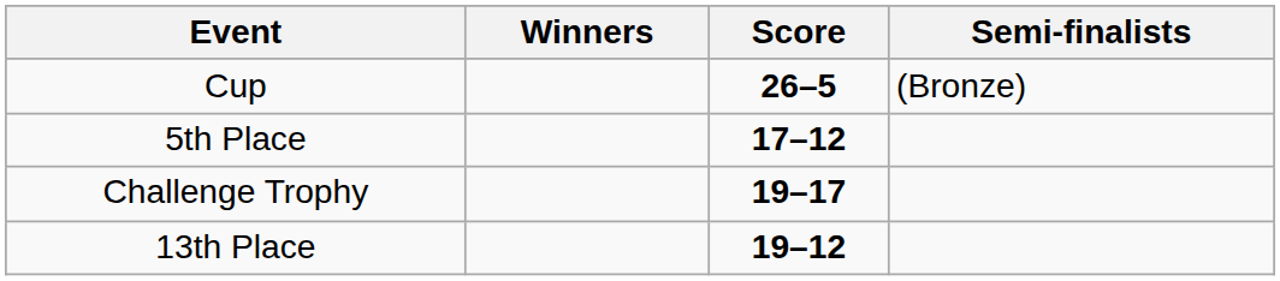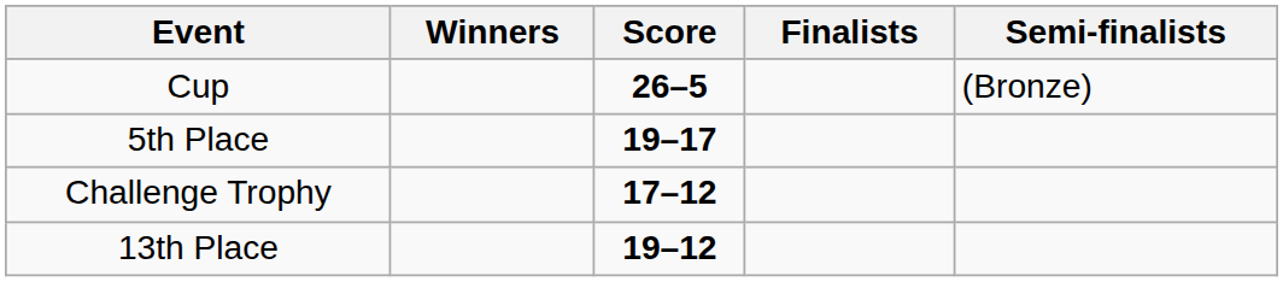+ column: Finalists
5th Place | Score: 17–12 -> 19–17
Challenge Trophy | Score: 19–17 -> 17–12
